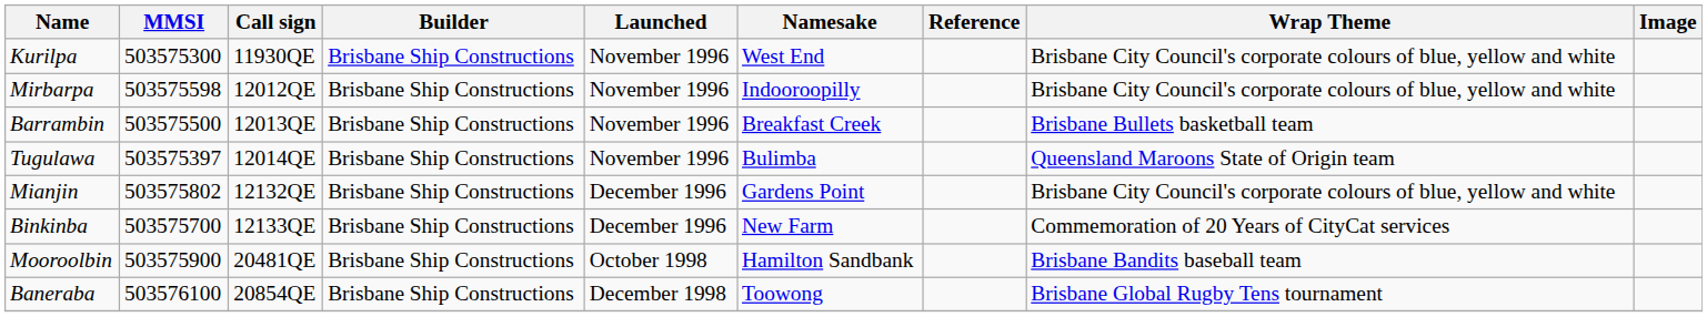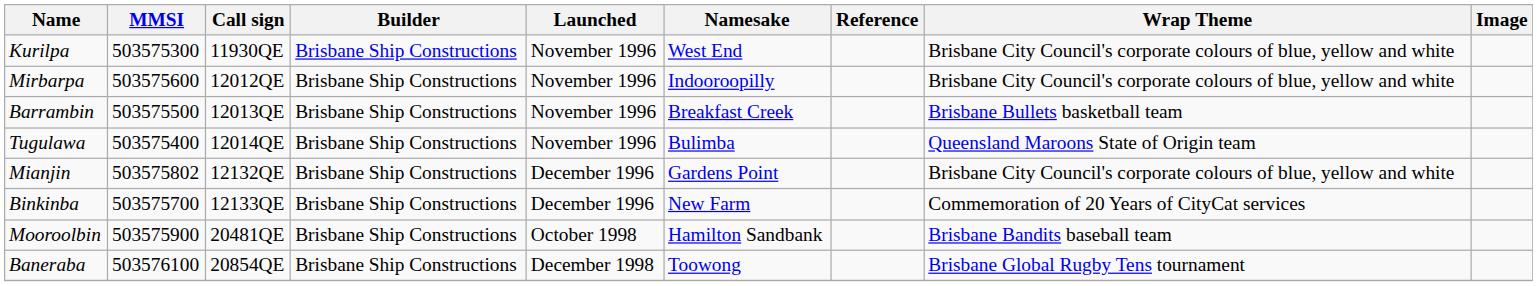Mirbarpa | MMSI: 503575598 -> 503575600
Tugulawa | MMSI: 503575397 -> 503575400
